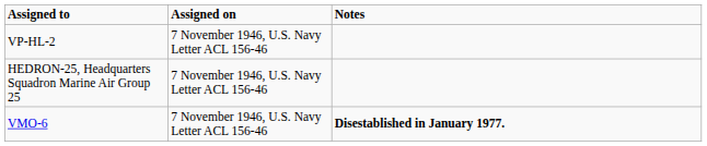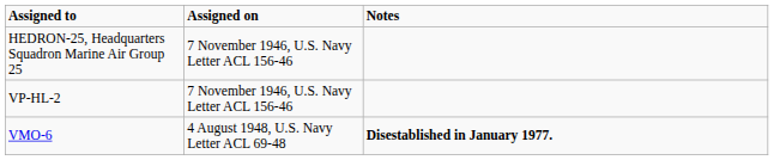rows swapped: VP-HL-2 <-> HEDRON-25, Headquarters Squadron Marine Air Group 25
VMO-6 | Assigned on: 7 November 1946, U.S. Navy Letter ACL 156-46 -> 4 August 1948, U.S. Navy Letter ACL 69-48
